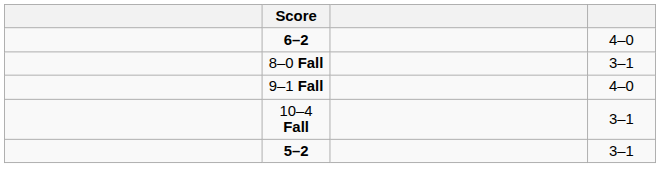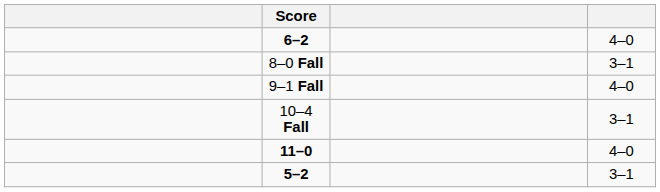+ row: 11–0 | 4–0
